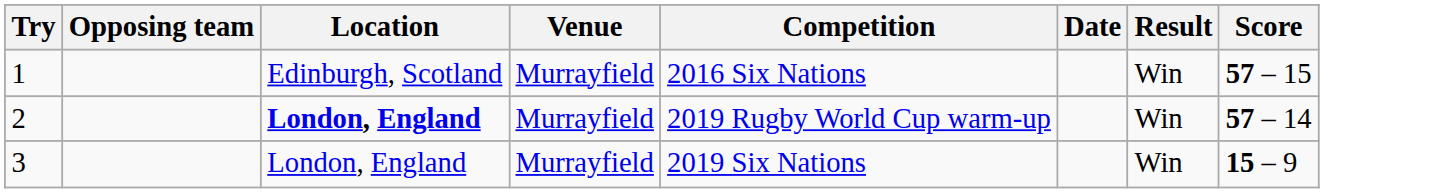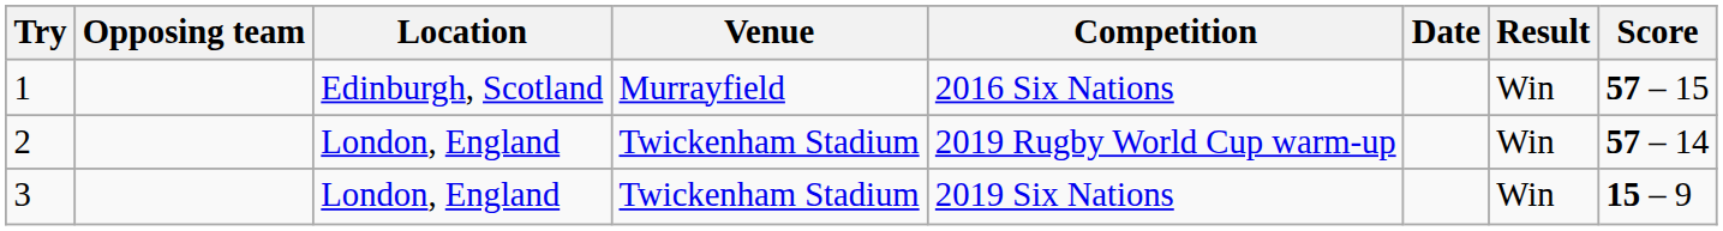2 | Location: bold -> normal
2 | Venue: Murrayfield -> Twickenham Stadium
3 | Venue: Murrayfield -> Twickenham Stadium
